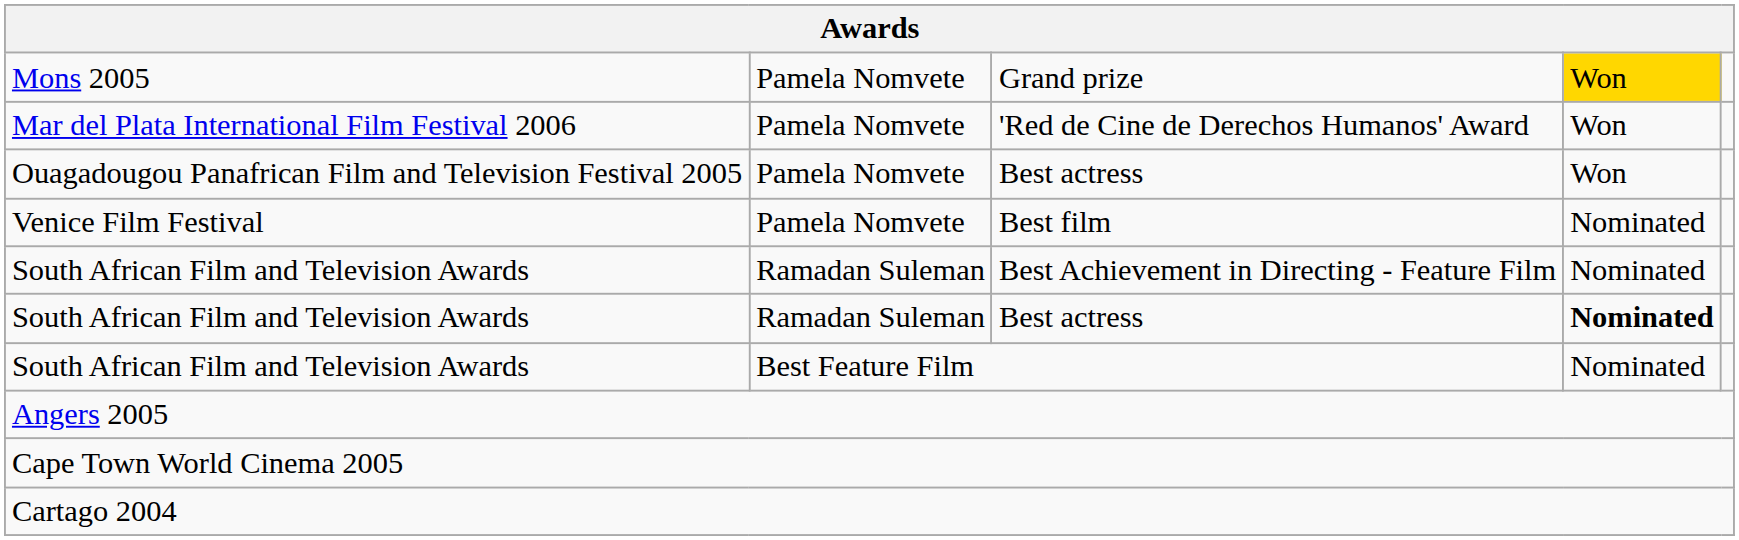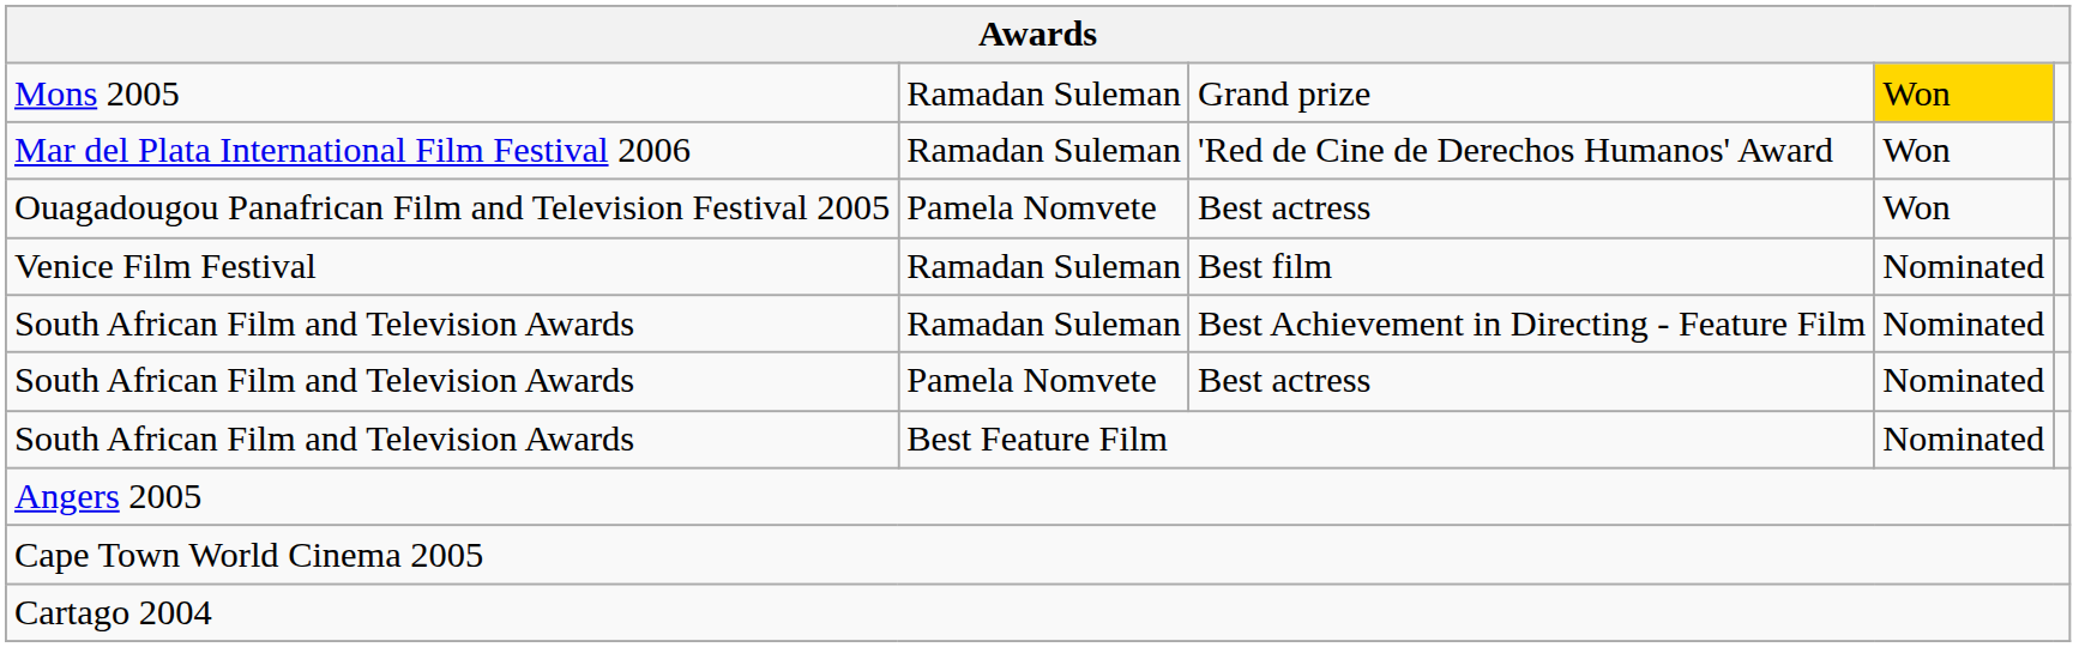Grand prize | column 2: Pamela Nomvete -> Ramadan Suleman
'Red de Cine de Derechos Humanos' Award | column 2: Pamela Nomvete -> Ramadan Suleman
Best film | column 2: Pamela Nomvete -> Ramadan Suleman
South African Film and Television Awards / Best actress | column 2: Ramadan Suleman -> Pamela Nomvete
South African Film and Television Awards / Best actress | column 4: bold -> normal
